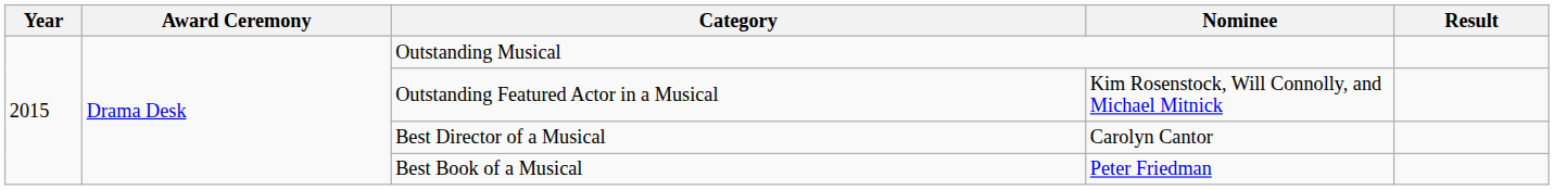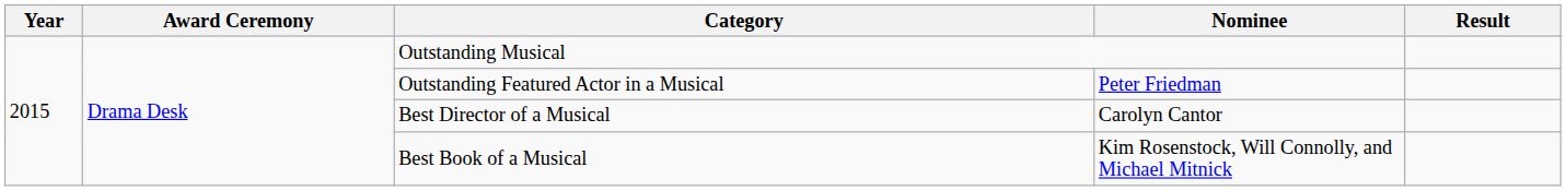Outstanding Featured Actor in a Musical | Nominee: Kim Rosenstock, Will Connolly, and Michael Mitnick -> Peter Friedman
Best Book of a Musical | Nominee: Peter Friedman -> Kim Rosenstock, Will Connolly, and Michael Mitnick
